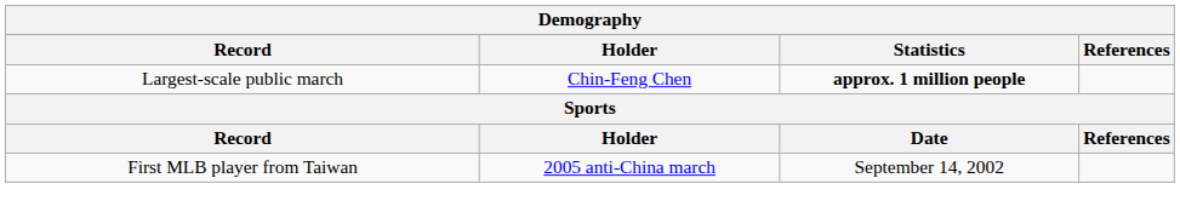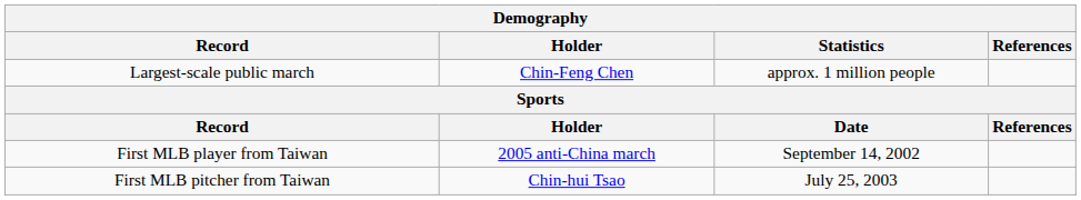Largest-scale public march | Statistics: bold -> normal
+ row: First MLB pitcher from Taiwan | Chin-hui Tsao | July 25, 2003
